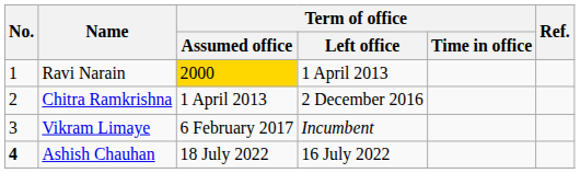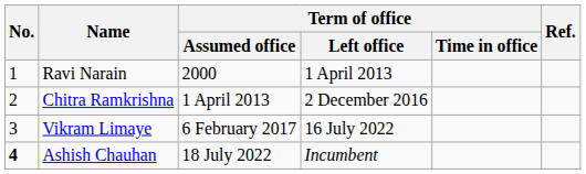Ravi Narain | Term of office / Assumed office: gold background -> no background
Vikram Limaye | Term of office / Left office: Incumbent -> 16 July 2022
Ashish Chauhan | Term of office / Left office: 16 July 2022 -> Incumbent
